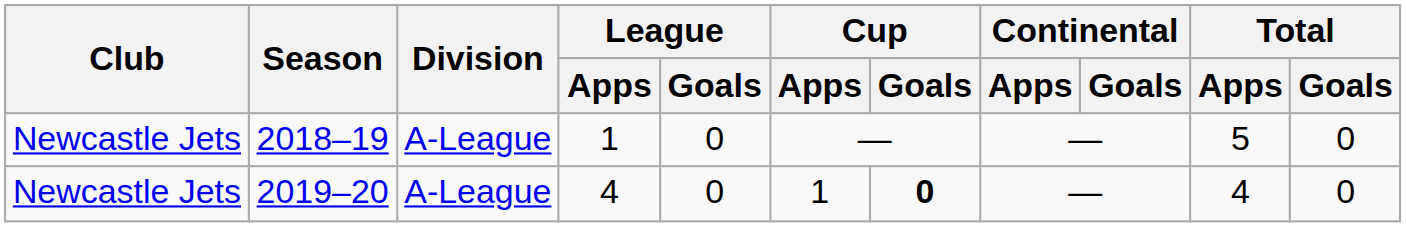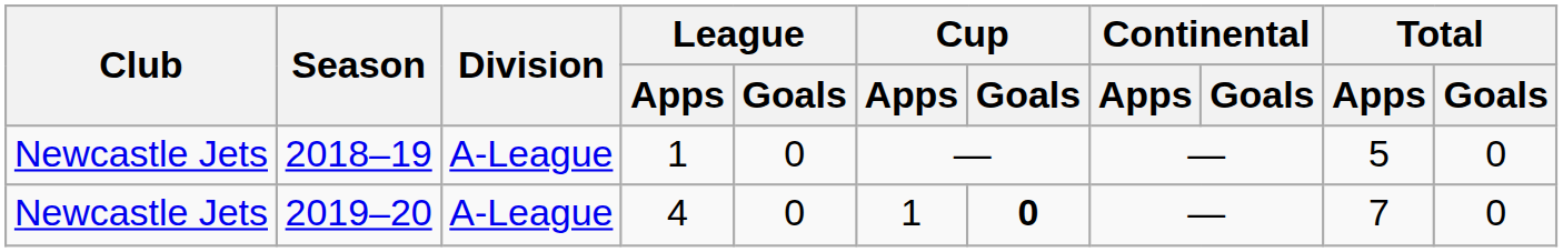2019–20 | Total / Apps: 4 -> 7
